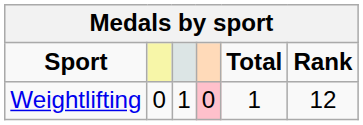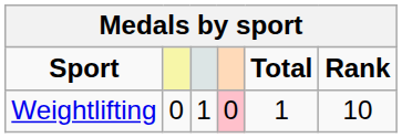Weightlifting | Rank: 12 -> 10
